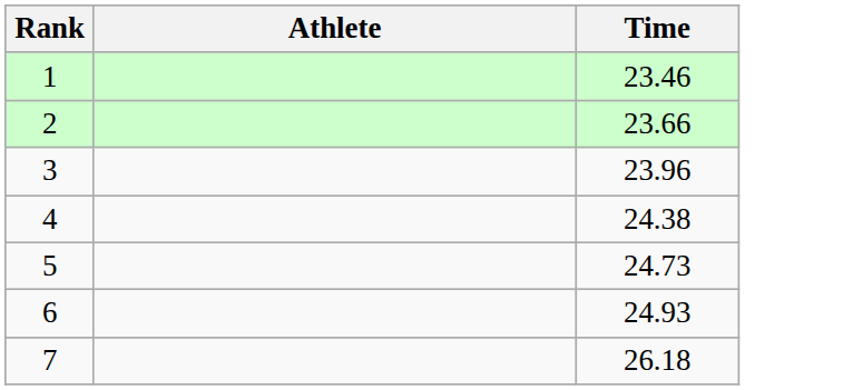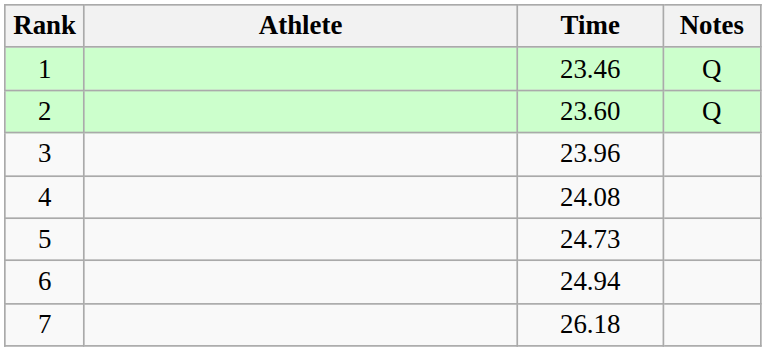+ column: Notes | Q | Q
2 | Time: 23.66 -> 23.60
4 | Time: 24.38 -> 24.08
6 | Time: 24.93 -> 24.94
